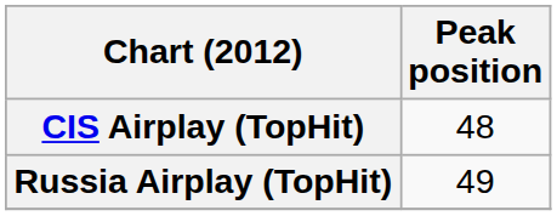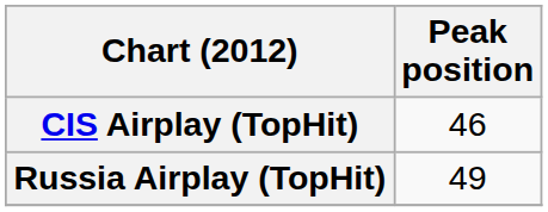CIS Airplay (TopHit) | Peak position: 48 -> 46
